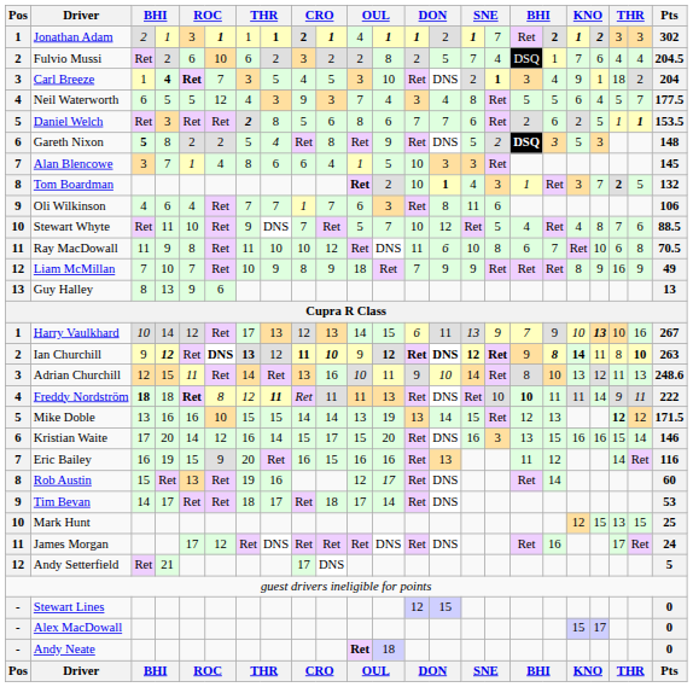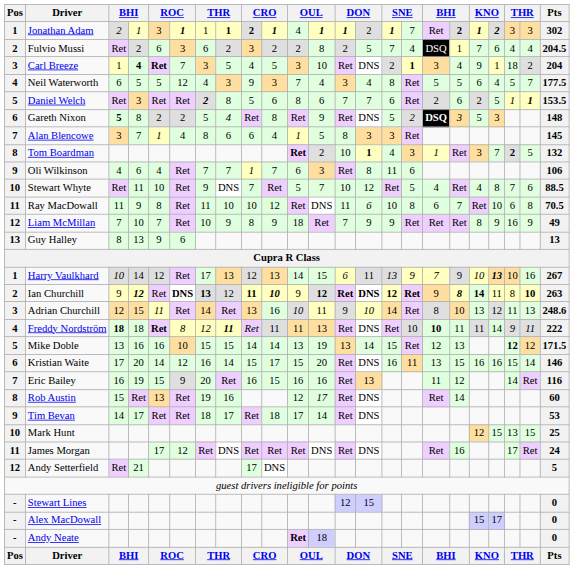Fulvio Mussi | column 6: 10 -> 3
Alan Blencowe | column 13: 10 -> 8
Kristian Waite | column 16: 3 -> 11
